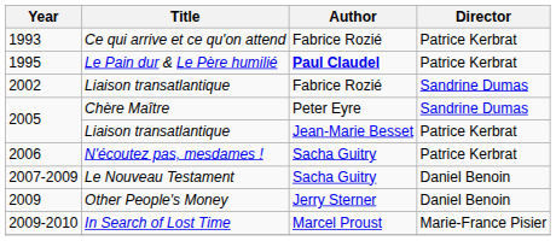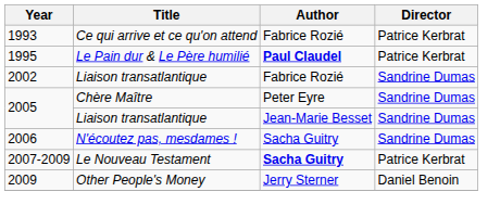2005 / Liaison transatlantique | Director: Patrice Kerbrat -> Sandrine Dumas
2006 | Director: Patrice Kerbrat -> Sandrine Dumas
2007-2009 | Author: normal -> bold
2007-2009 | Director: Daniel Benoin -> Patrice Kerbrat
- row: 2009-2010 | In Search of Lost Time | Marcel Proust | Marie-France Pisier
